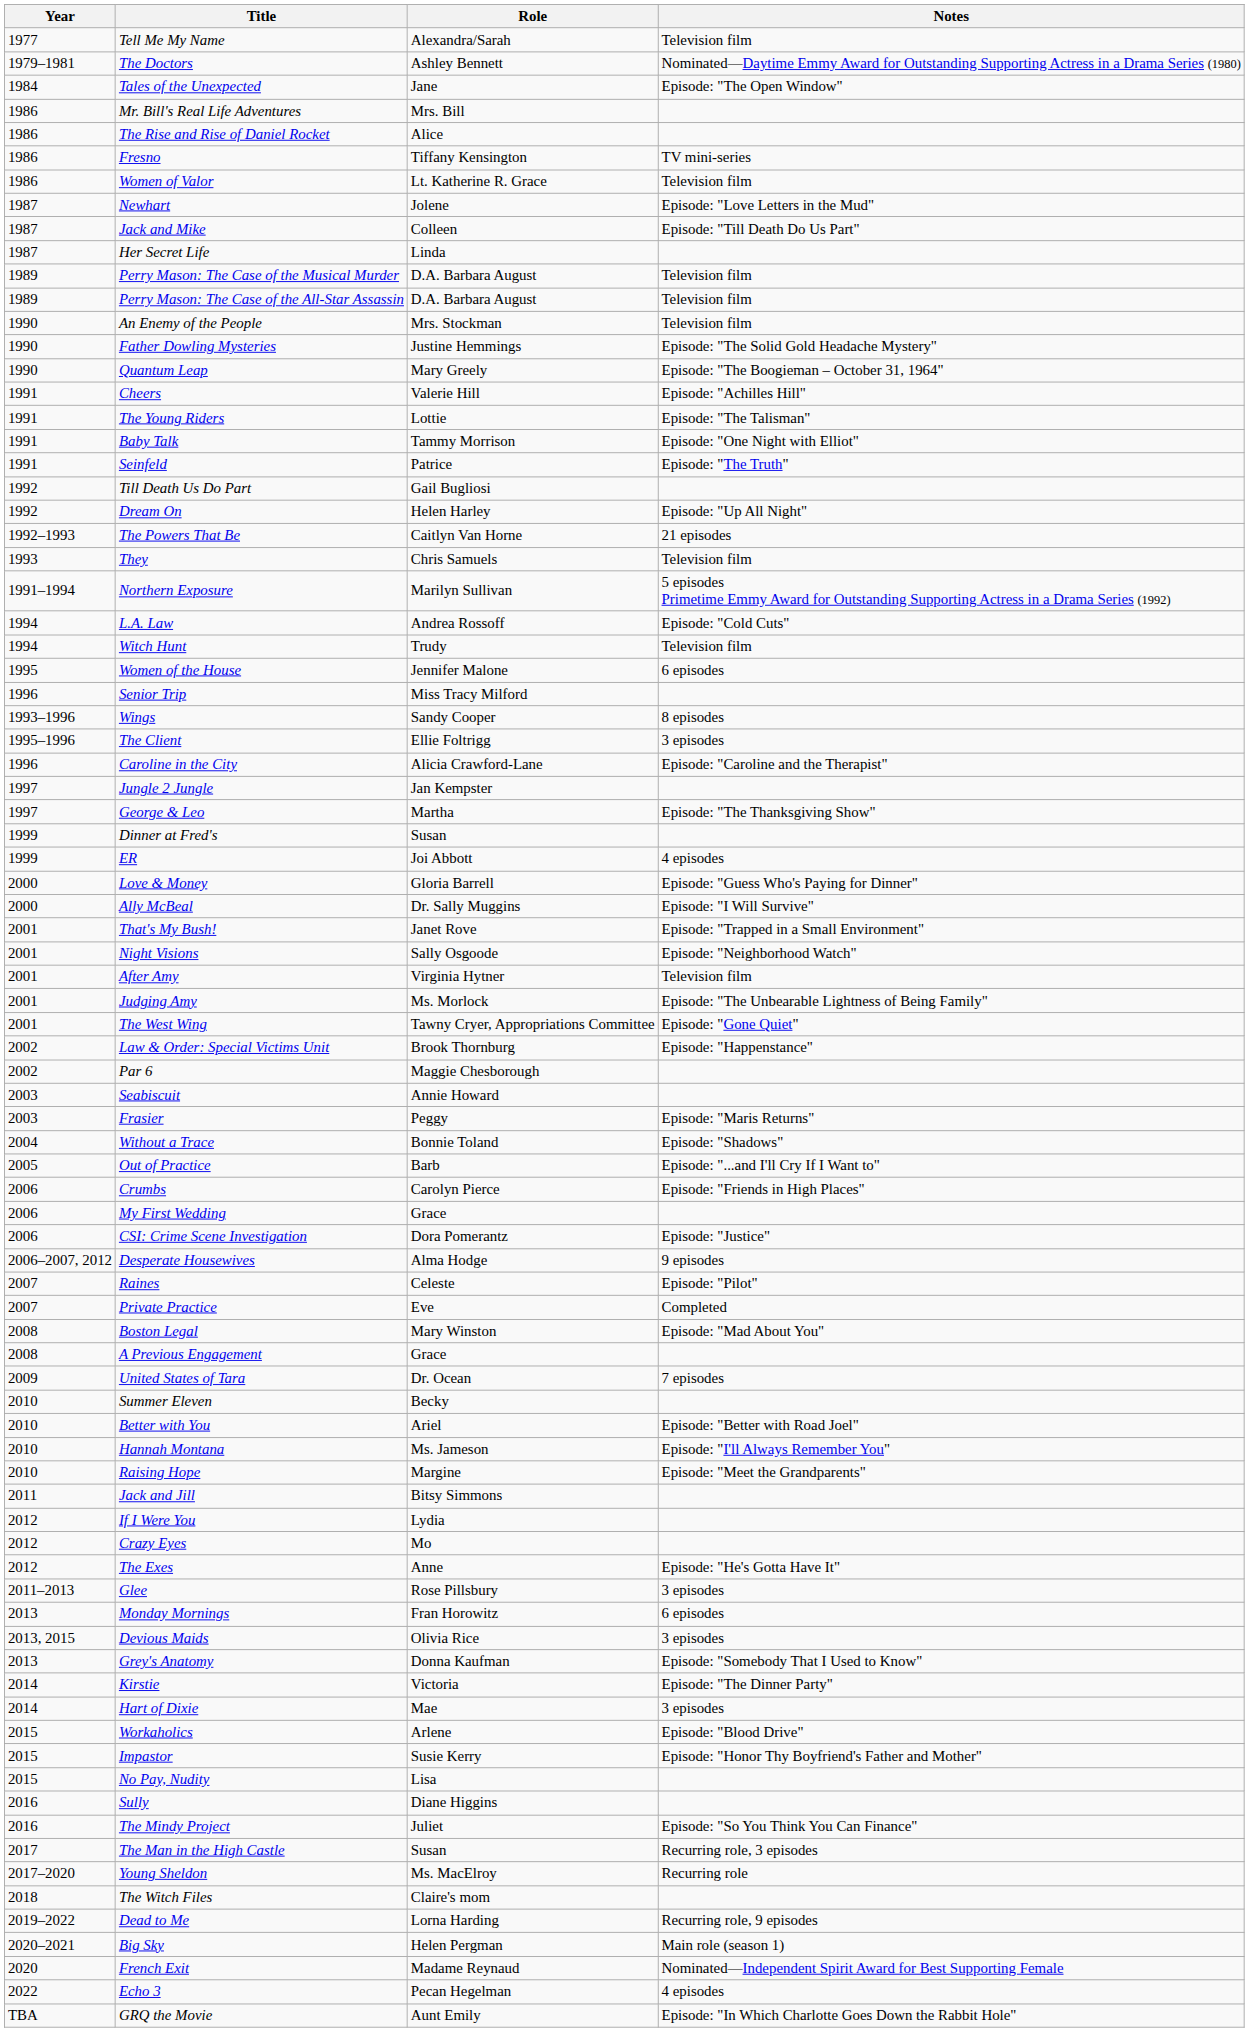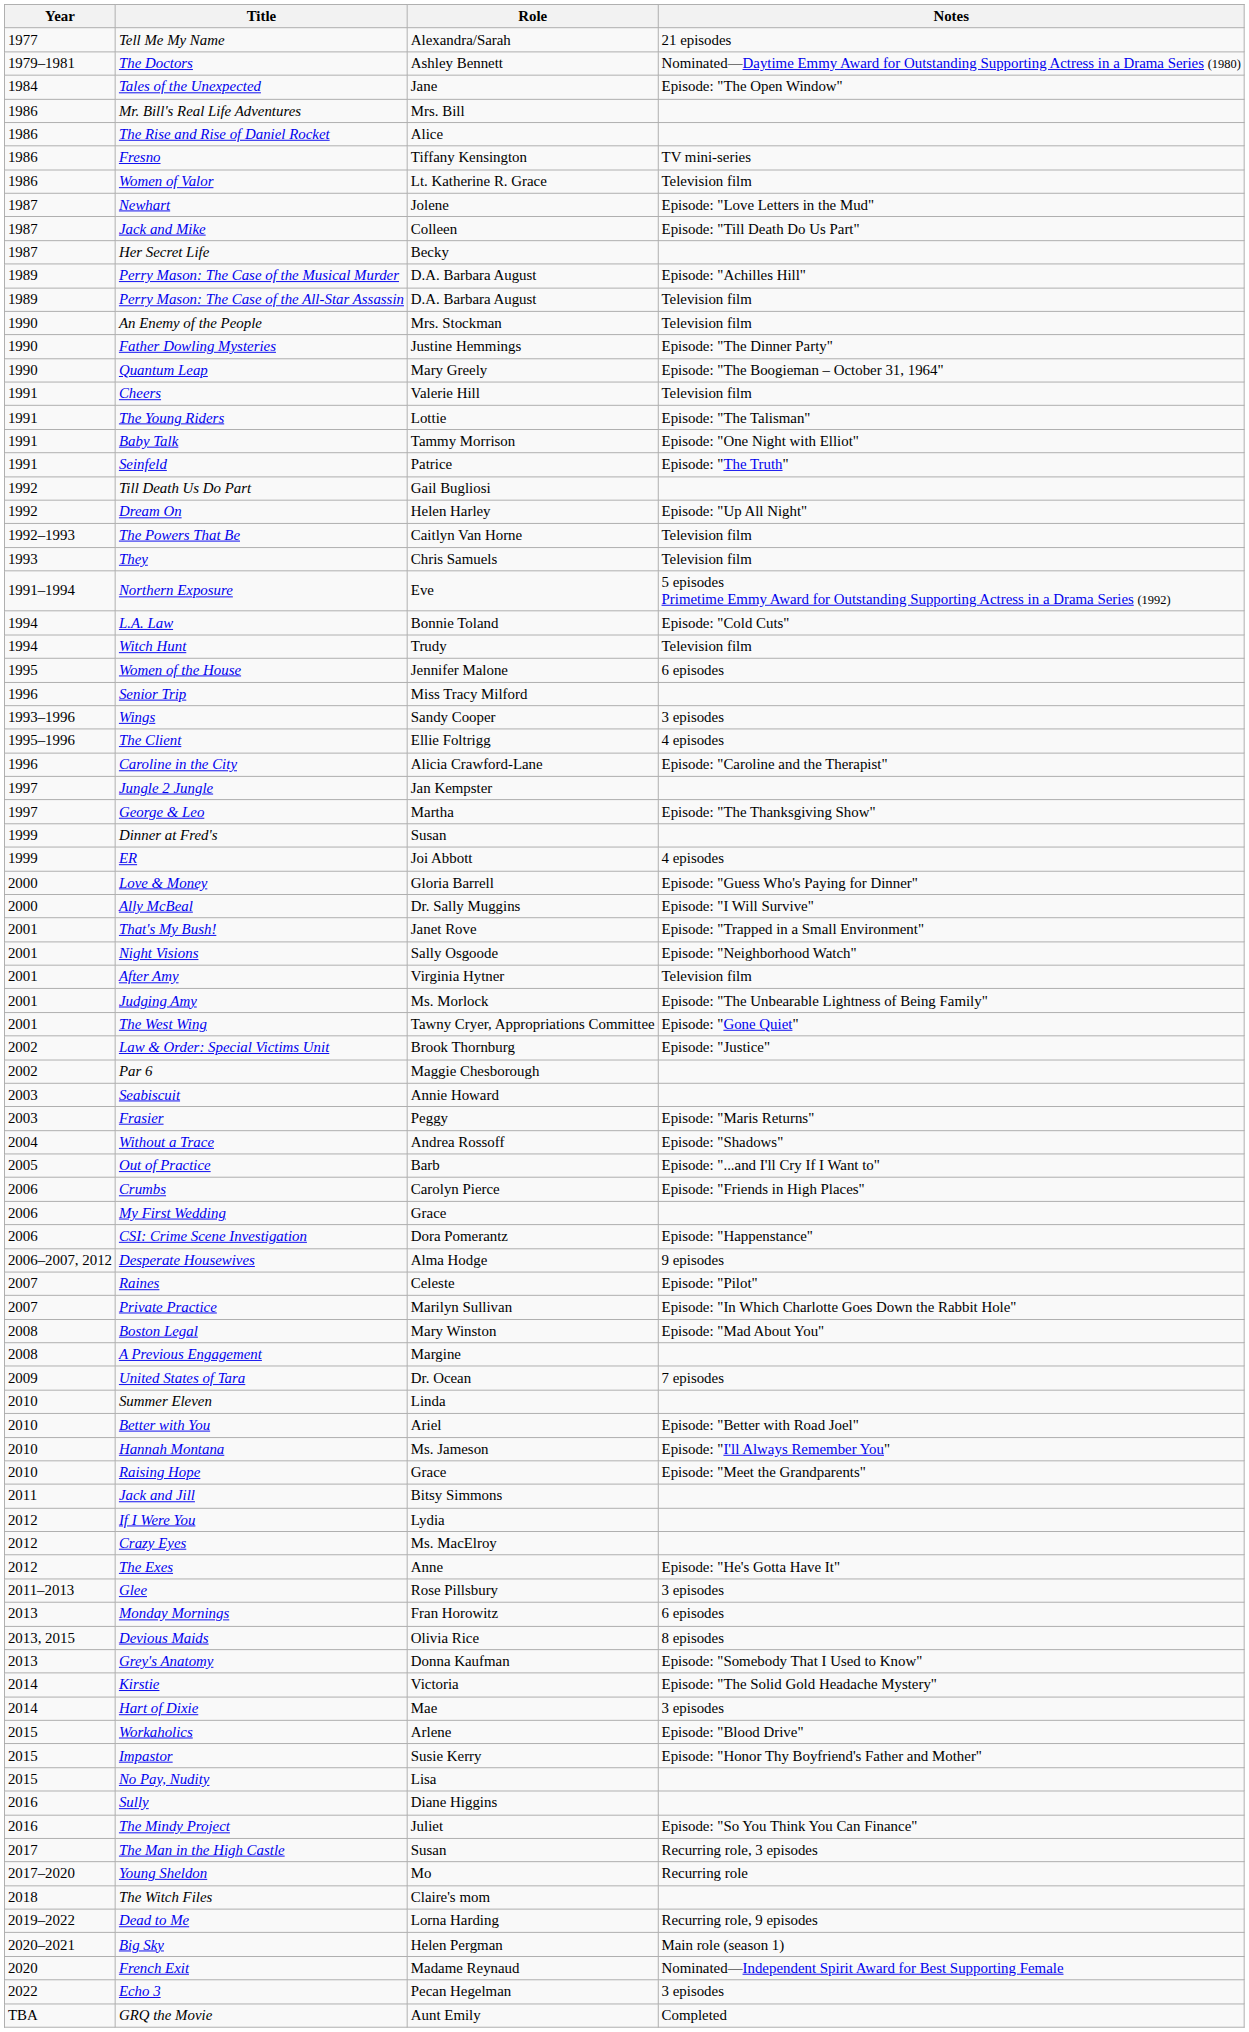Tell Me My Name | Notes: Television film -> 21 episodes
Her Secret Life | Role: Linda -> Becky
Perry Mason: The Case of the Musical Murder | Notes: Television film -> Episode: "Achilles Hill"
Father Dowling Mysteries | Notes: Episode: "The Solid Gold Headache Mystery" -> Episode: "The Dinner Party"
Cheers | Notes: Episode: "Achilles Hill" -> Television film
The Powers That Be | Notes: 21 episodes -> Television film
Northern Exposure | Role: Marilyn Sullivan -> Eve
L.A. Law | Role: Andrea Rossoff -> Bonnie Toland
Wings | Notes: 8 episodes -> 3 episodes
The Client | Notes: 3 episodes -> 4 episodes
Law & Order: Special Victims Unit | Notes: Episode: "Happenstance" -> Episode: "Justice"
Without a Trace | Role: Bonnie Toland -> Andrea Rossoff
CSI: Crime Scene Investigation | Notes: Episode: "Justice" -> Episode: "Happenstance"
Private Practice | Role: Eve -> Marilyn Sullivan
Private Practice | Notes: Completed -> Episode: "In Which Charlotte Goes Down the Rabbit Hole"
A Previous Engagement | Role: Grace -> Margine
Summer Eleven | Role: Becky -> Linda
Raising Hope | Role: Margine -> Grace
Crazy Eyes | Role: Mo -> Ms. MacElroy
Devious Maids | Notes: 3 episodes -> 8 episodes
Kirstie | Notes: Episode: "The Dinner Party" -> Episode: "The Solid Gold Headache Mystery"
Young Sheldon | Role: Ms. MacElroy -> Mo
Echo 3 | Notes: 4 episodes -> 3 episodes
GRQ the Movie | Notes: Episode: "In Which Charlotte Goes Down the Rabbit Hole" -> Completed
